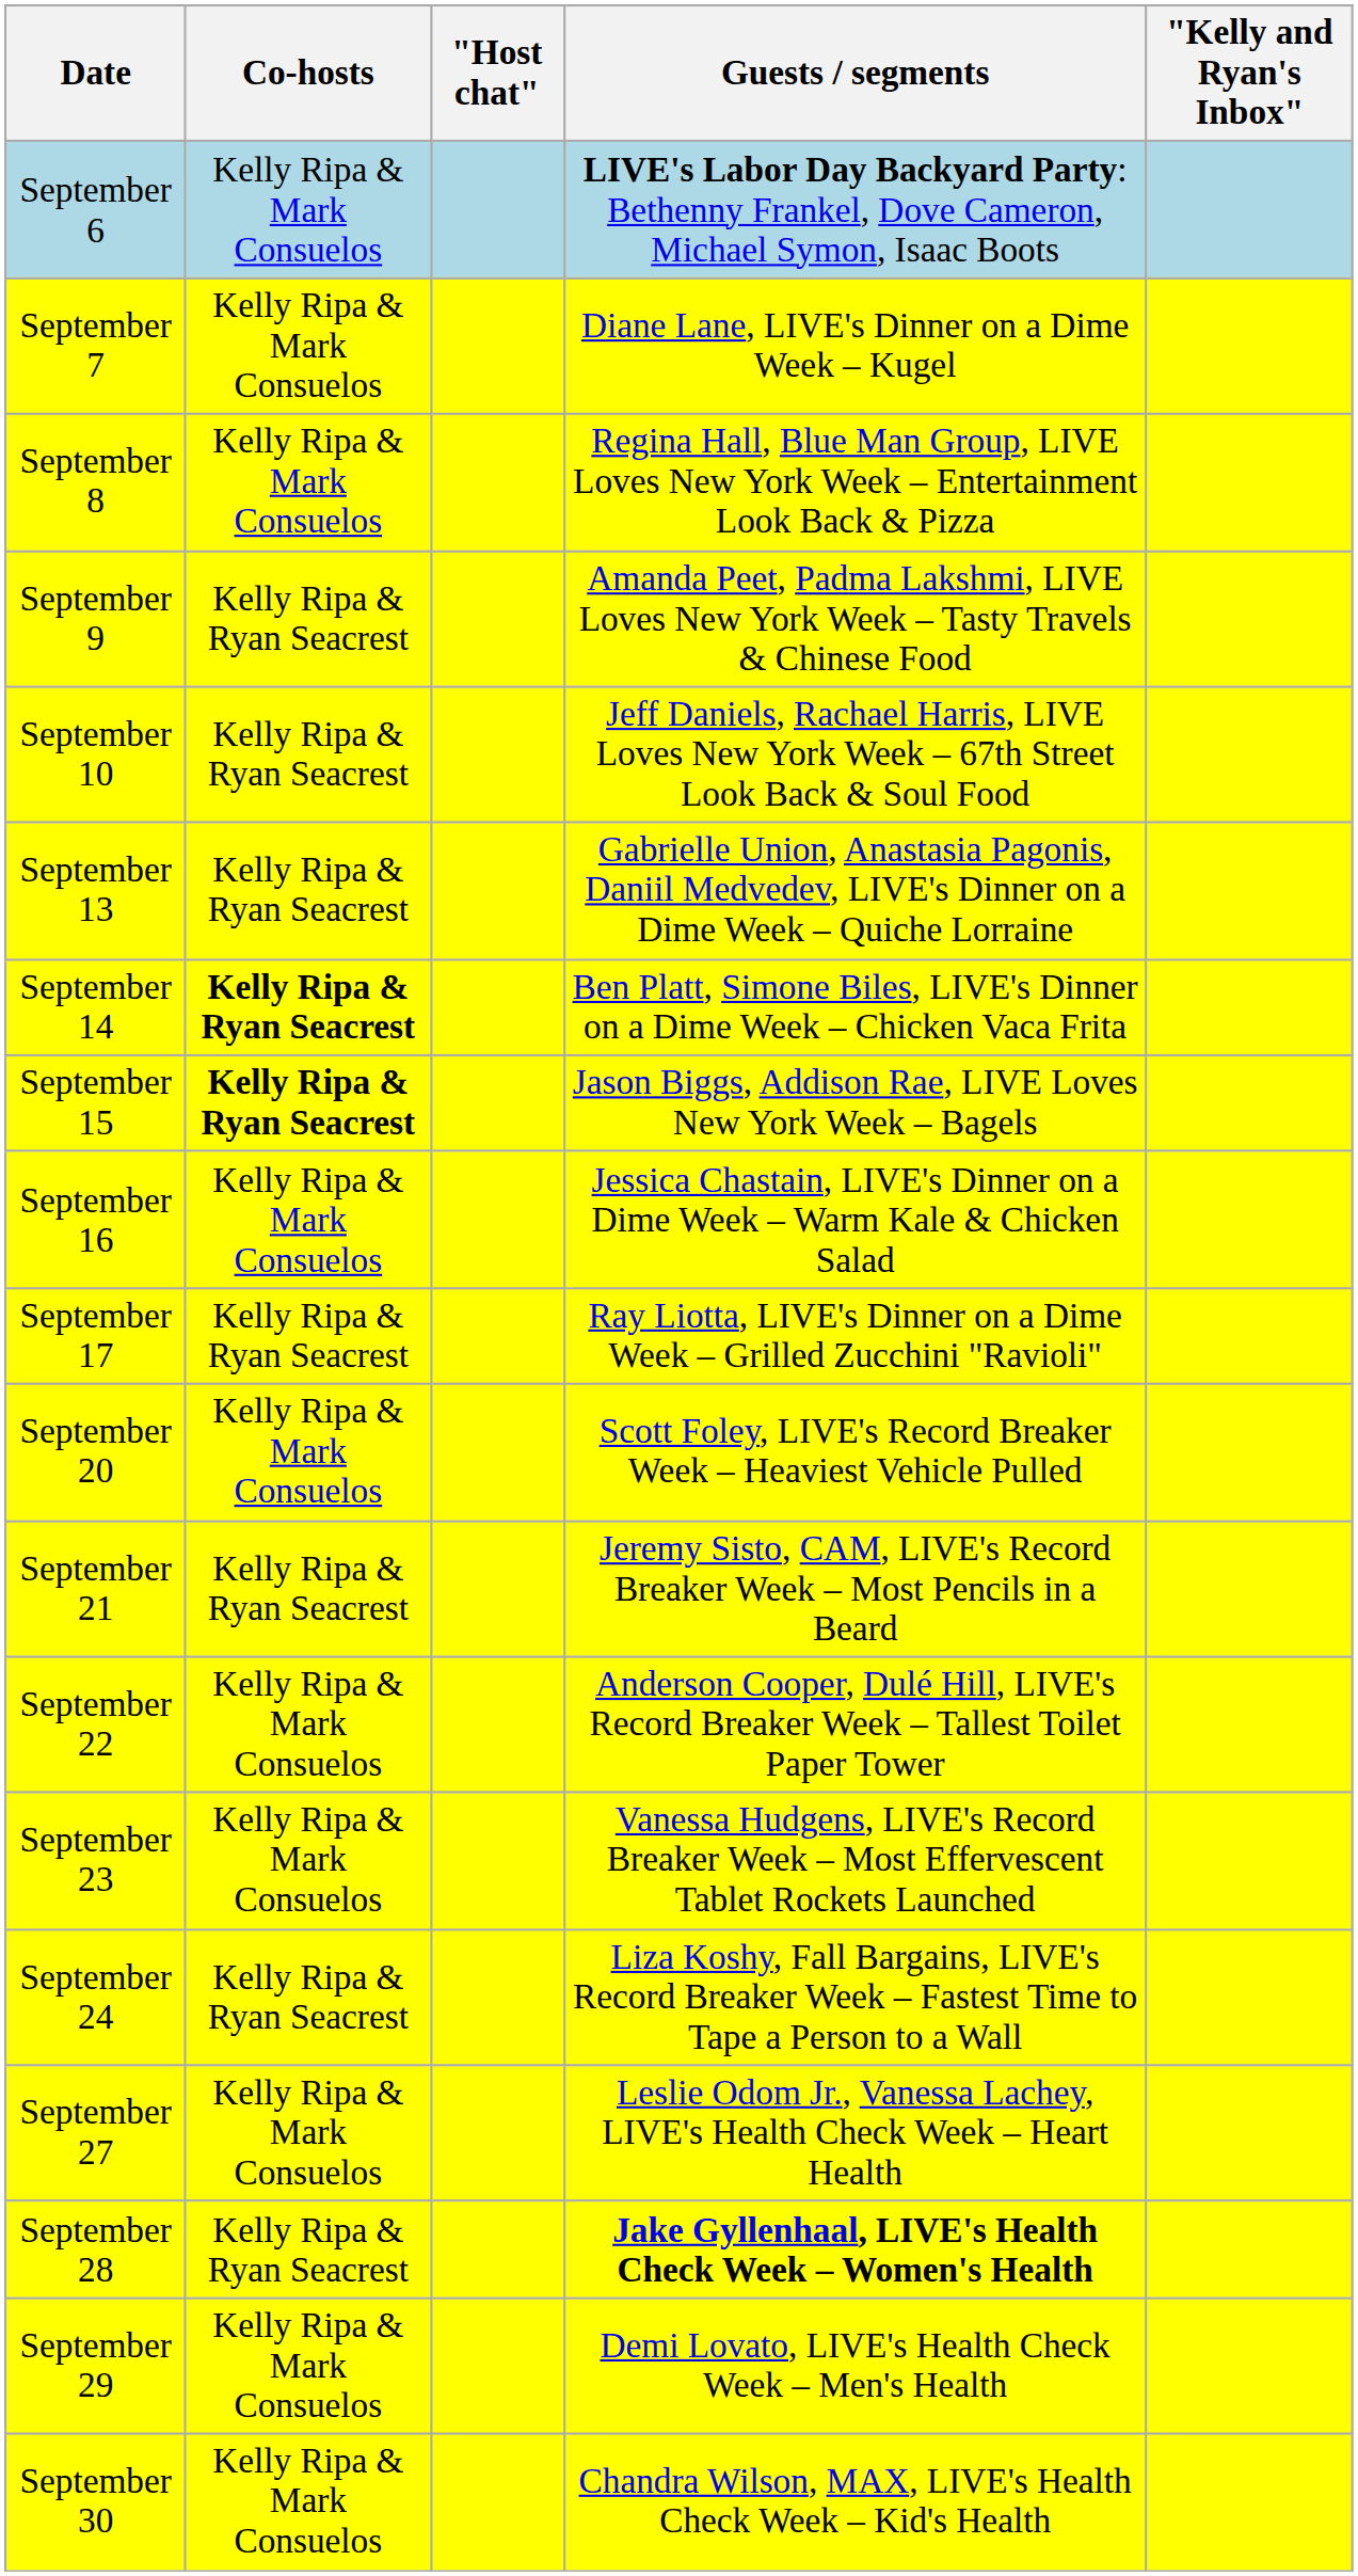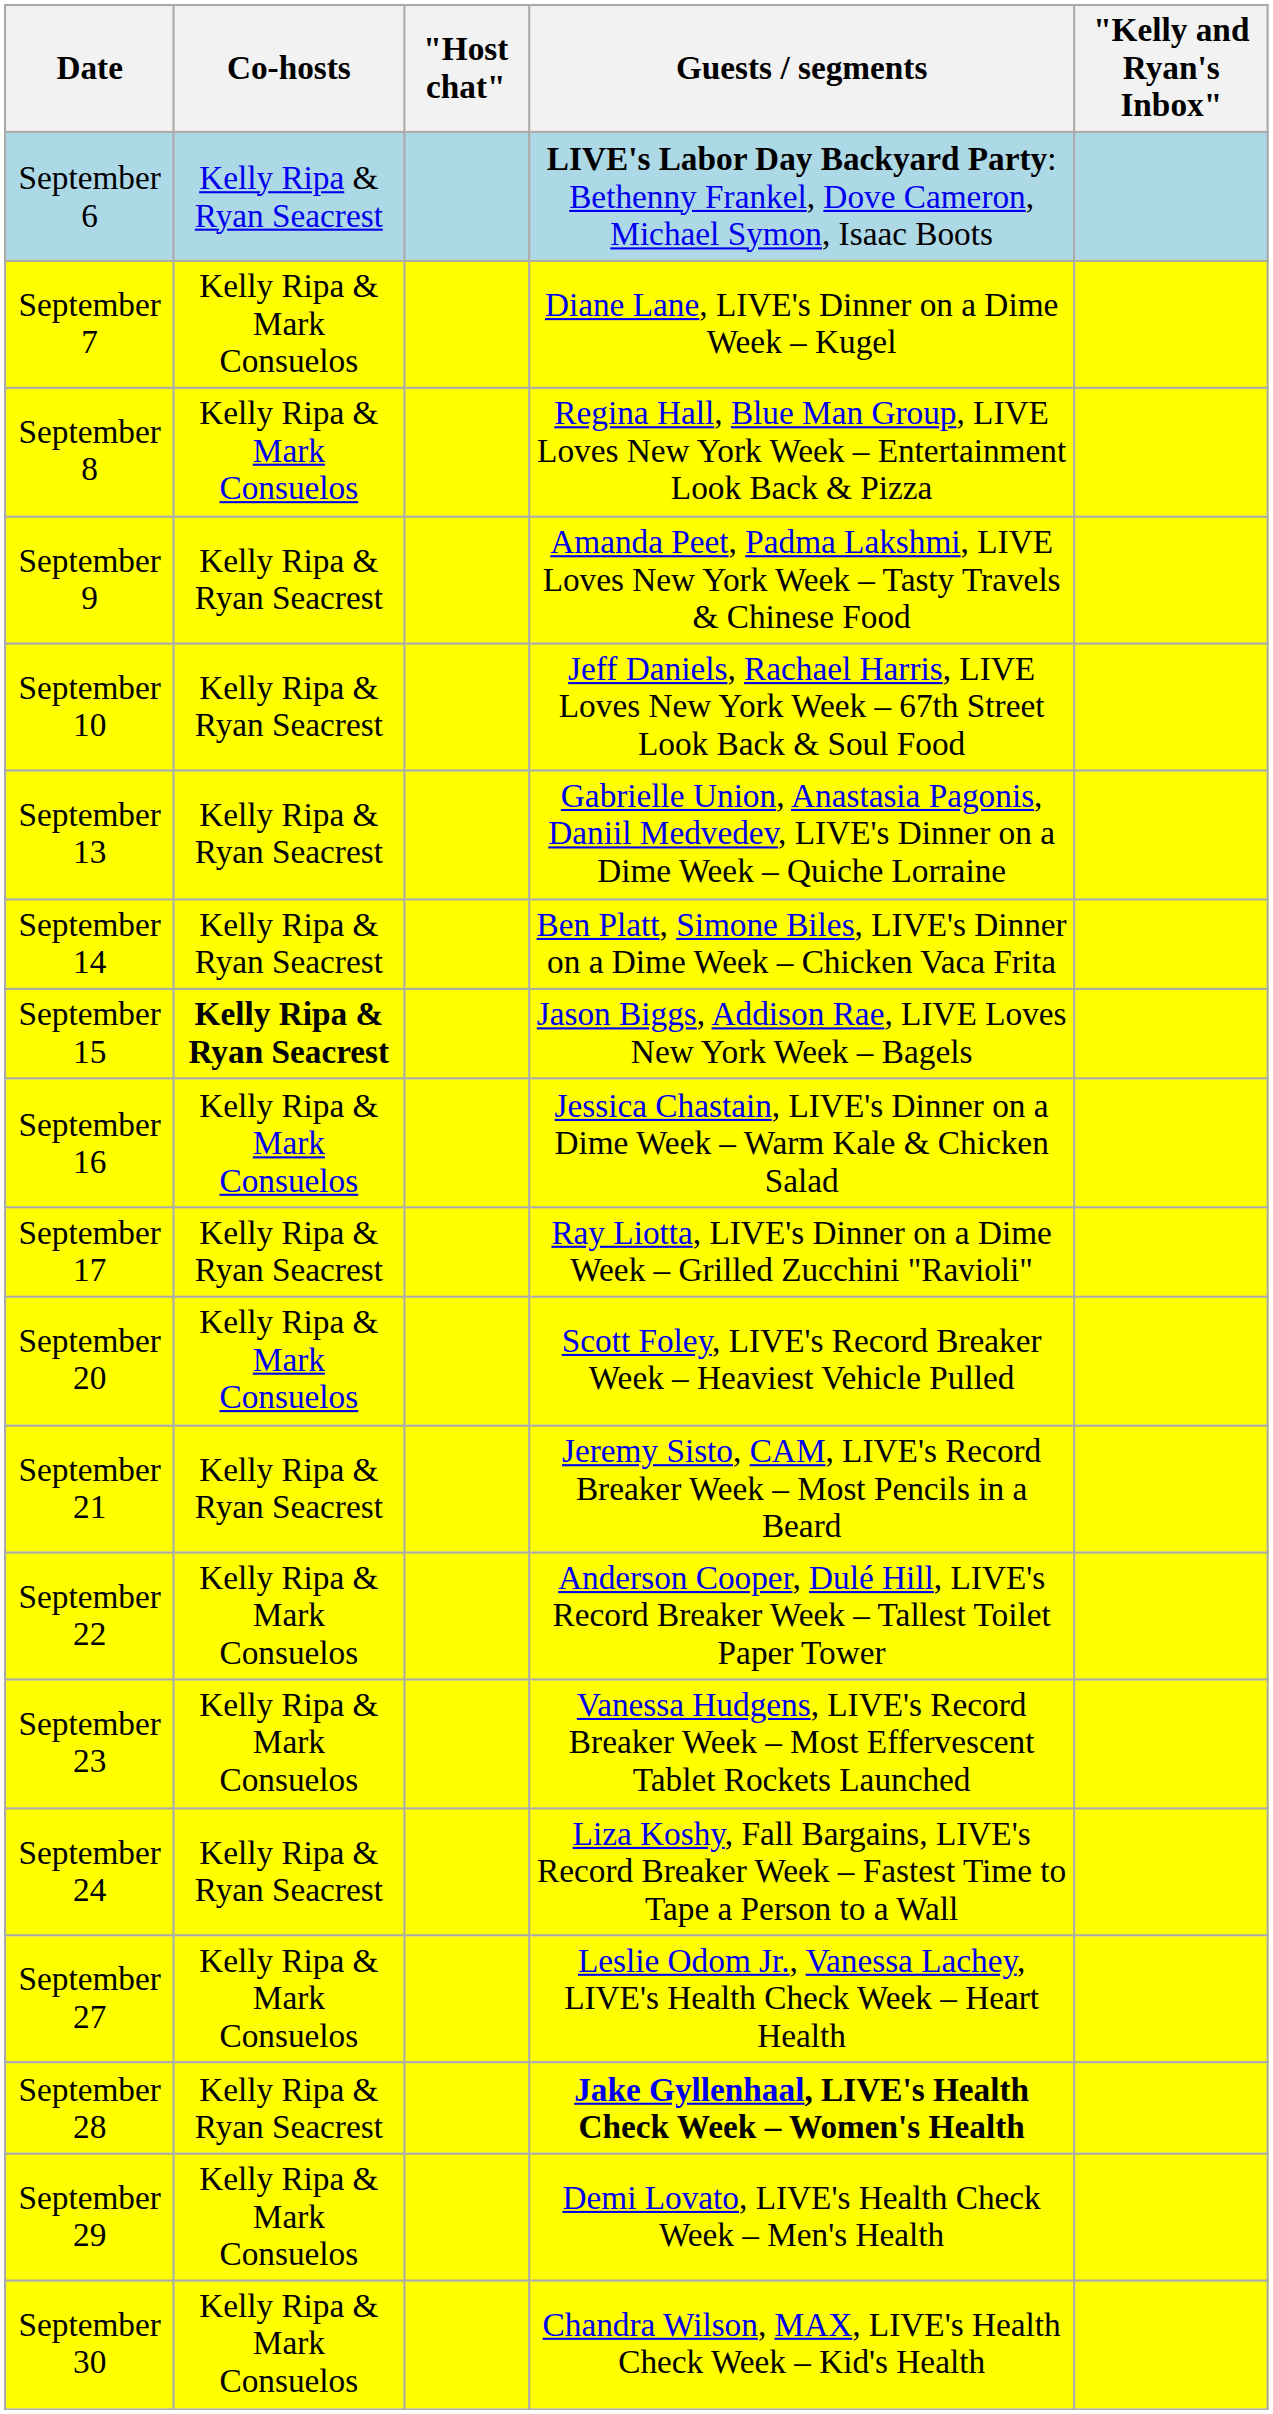September 6 | Co-hosts: Kelly Ripa & Mark Consuelos -> Kelly Ripa & Ryan Seacrest
September 14 | Co-hosts: bold -> normal
